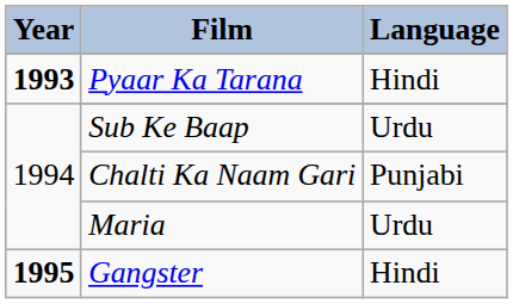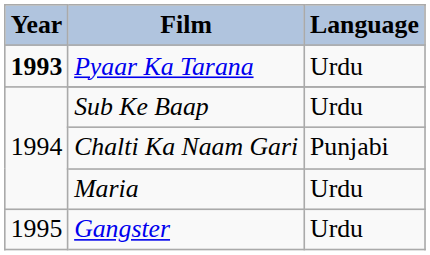Pyaar Ka Tarana | Language: Hindi -> Urdu
Gangster | Year: bold -> normal
Gangster | Language: Hindi -> Urdu
